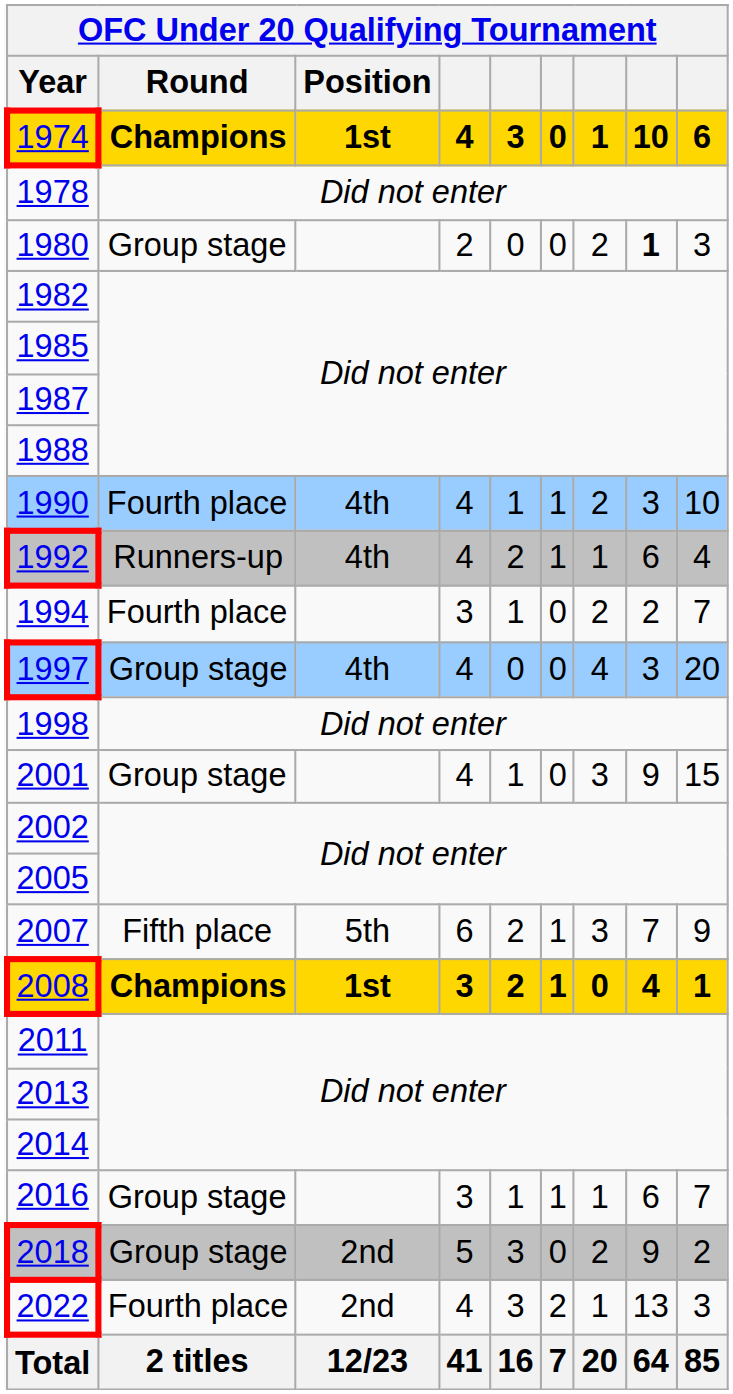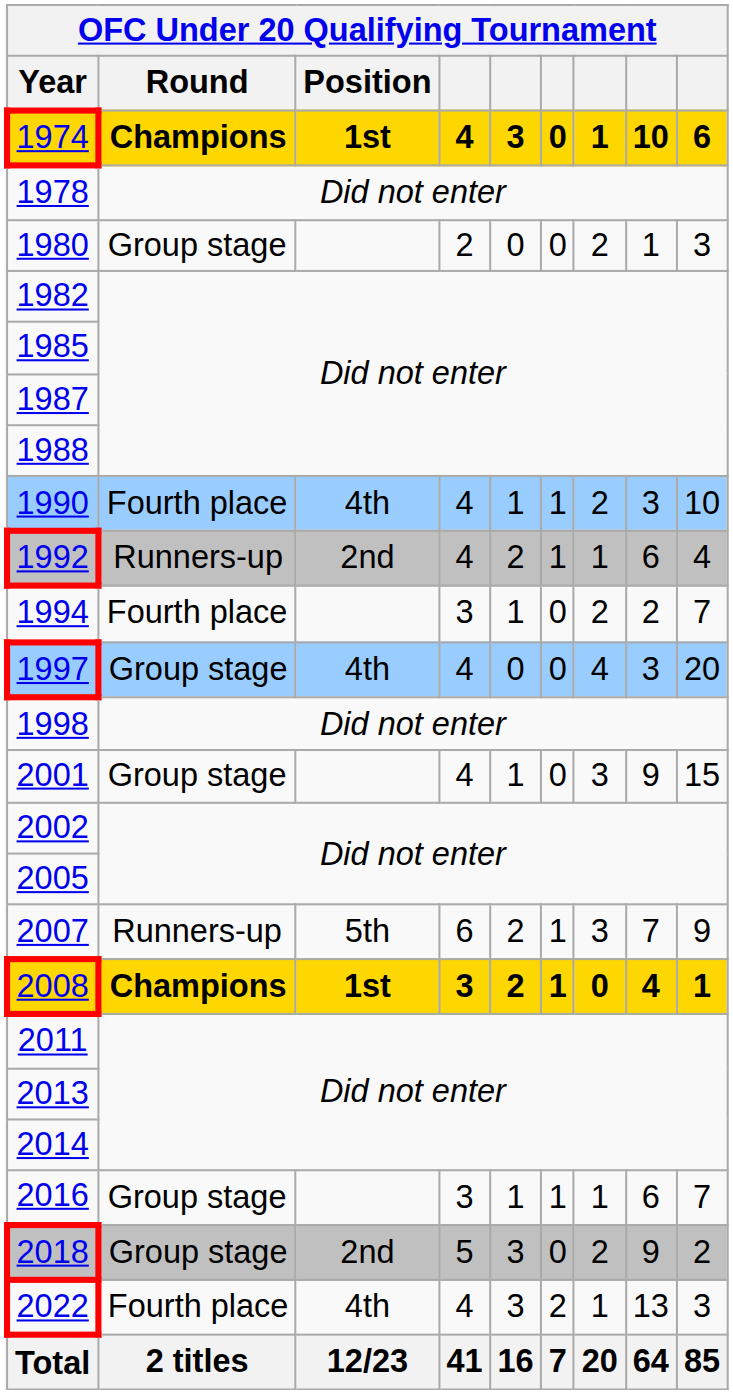1980 | column 8: bold -> normal
1992 | Position: 4th -> 2nd
2007 | Round: Fifth place -> Runners-up
2022 | Position: 2nd -> 4th
